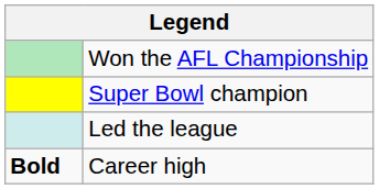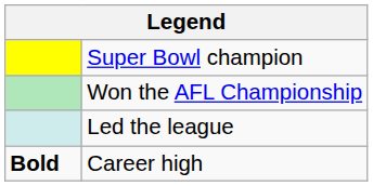rows swapped: Super Bowl champion <-> Won the AFL Championship
